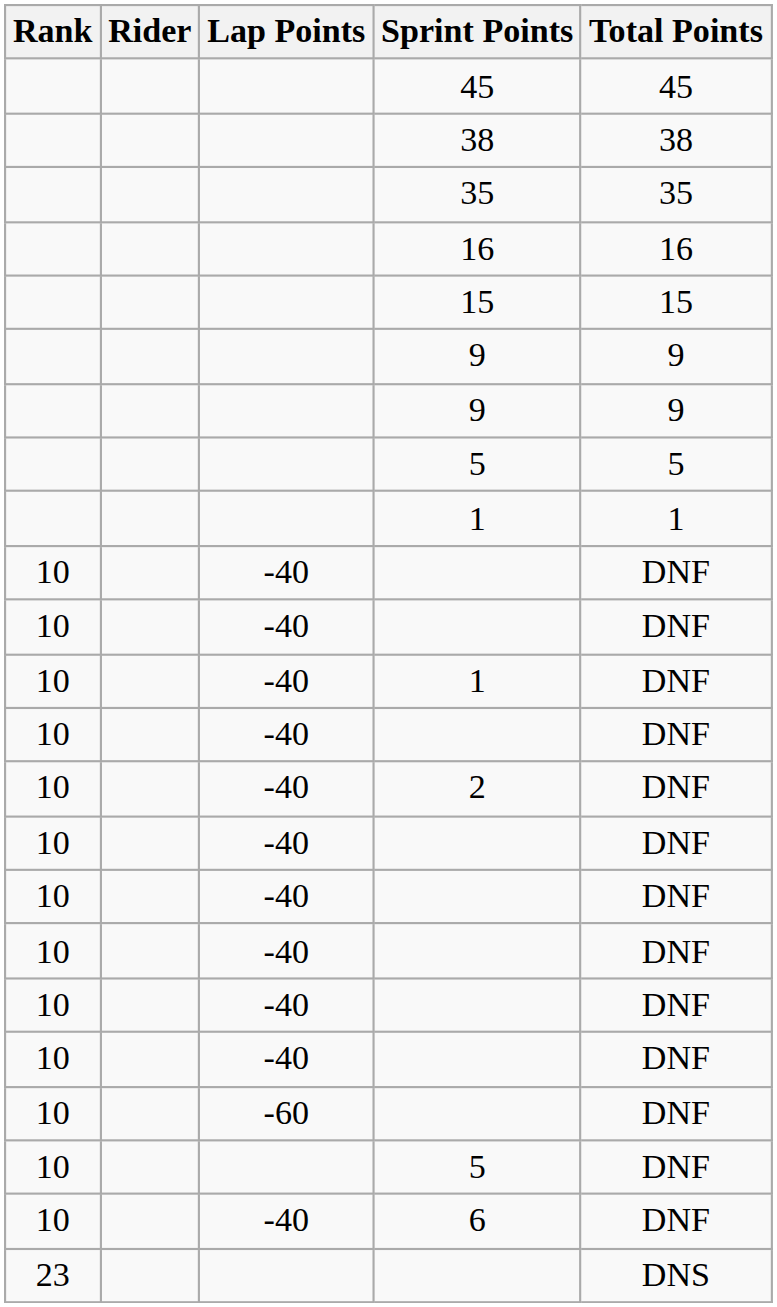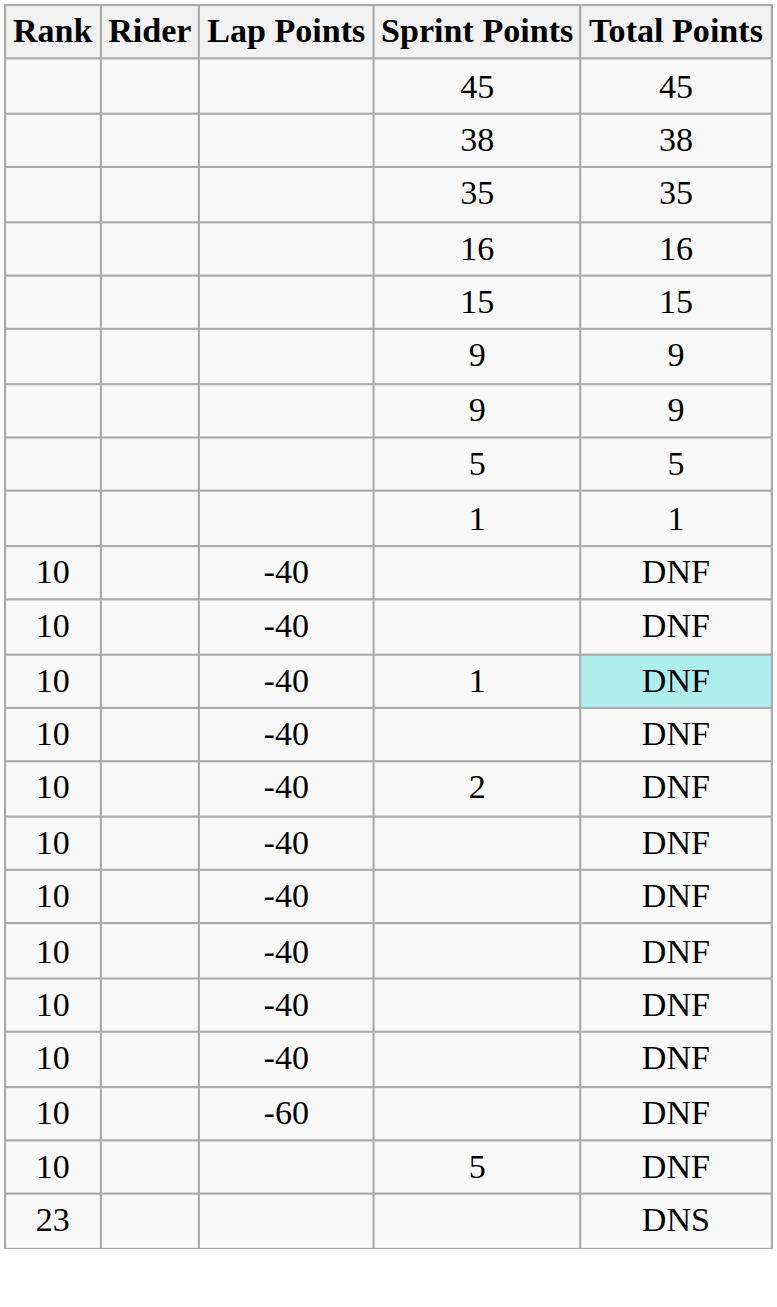10 / 1 | Total Points: no background -> paleturquoise background
- row: 10 | -40 | 6 | DNF
